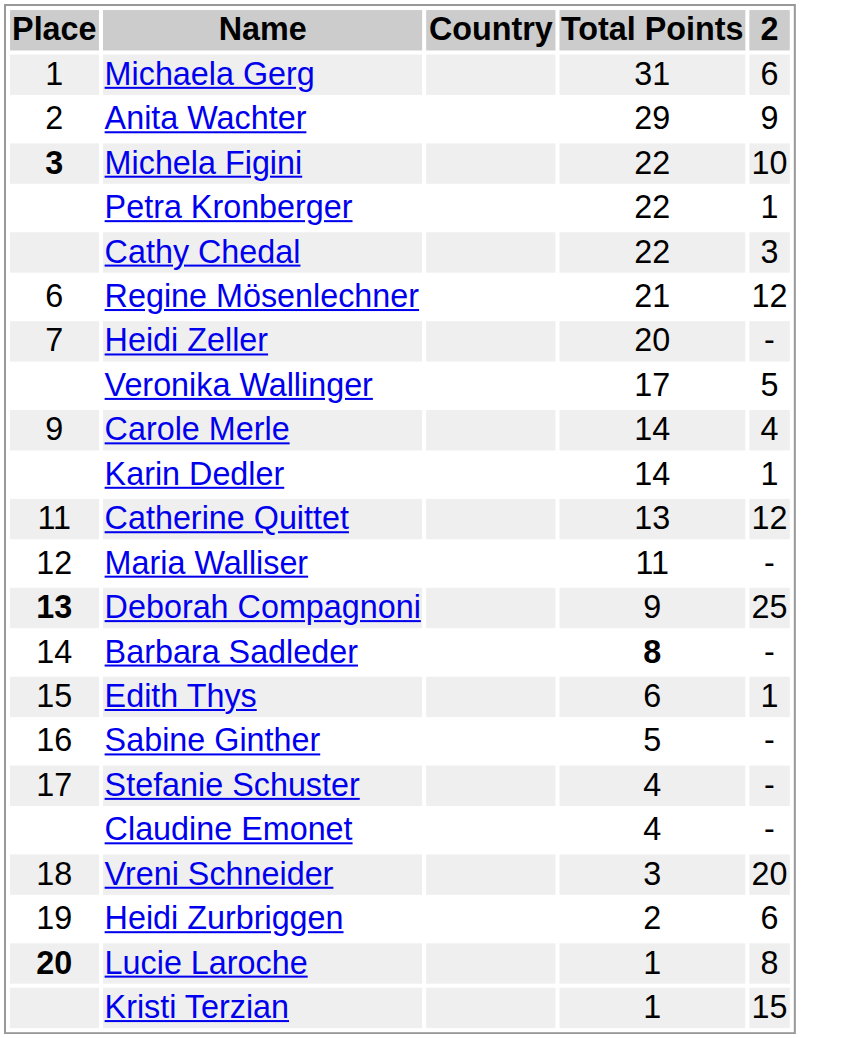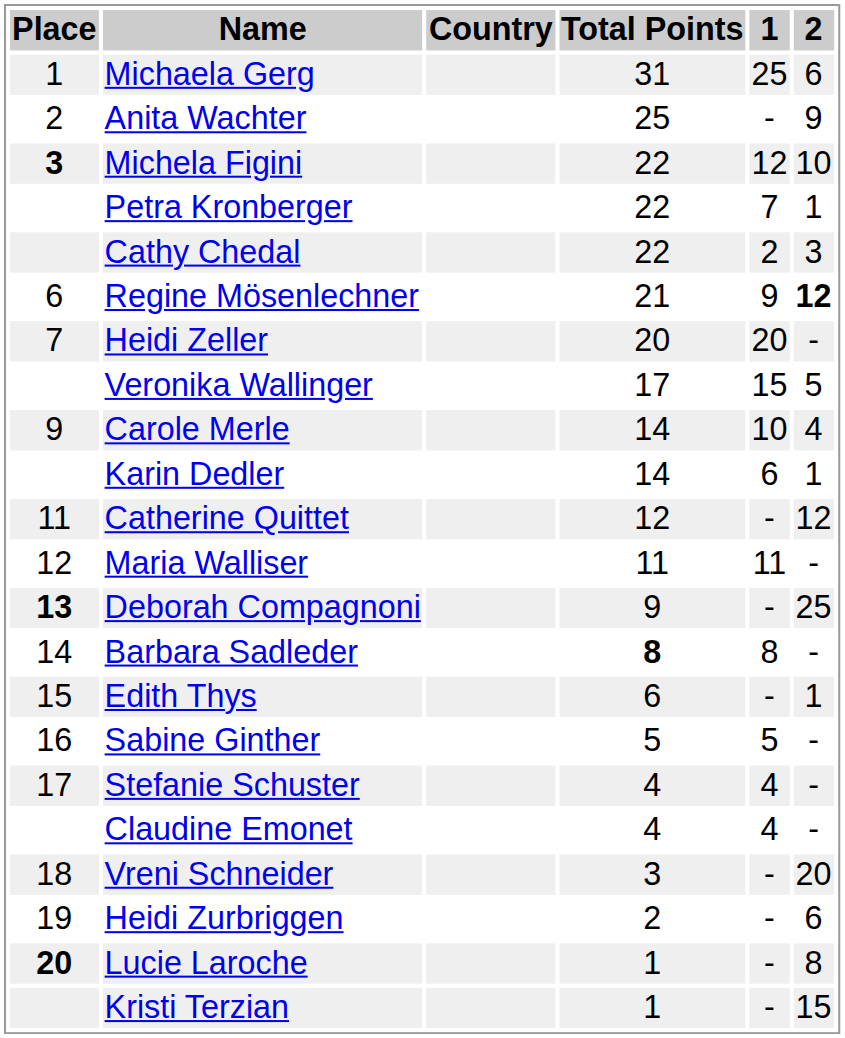+ column: 1 | 25 | - | 12 | 7 | 2 | 9 | 20 | 15 | 10 | 6 | - | 11 | - | 8 | - | 5 | 4 | 4 | - | - | - | -
Anita Wachter | Total Points: 29 -> 25
Regine Mösenlechner | 2: normal -> bold
Catherine Quittet | Total Points: 13 -> 12
